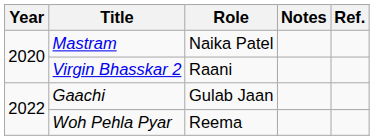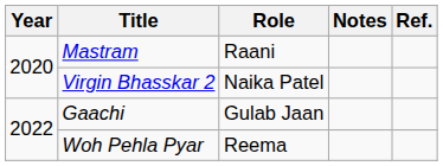Mastram | Role: Naika Patel -> Raani
Virgin Bhasskar 2 | Role: Raani -> Naika Patel
